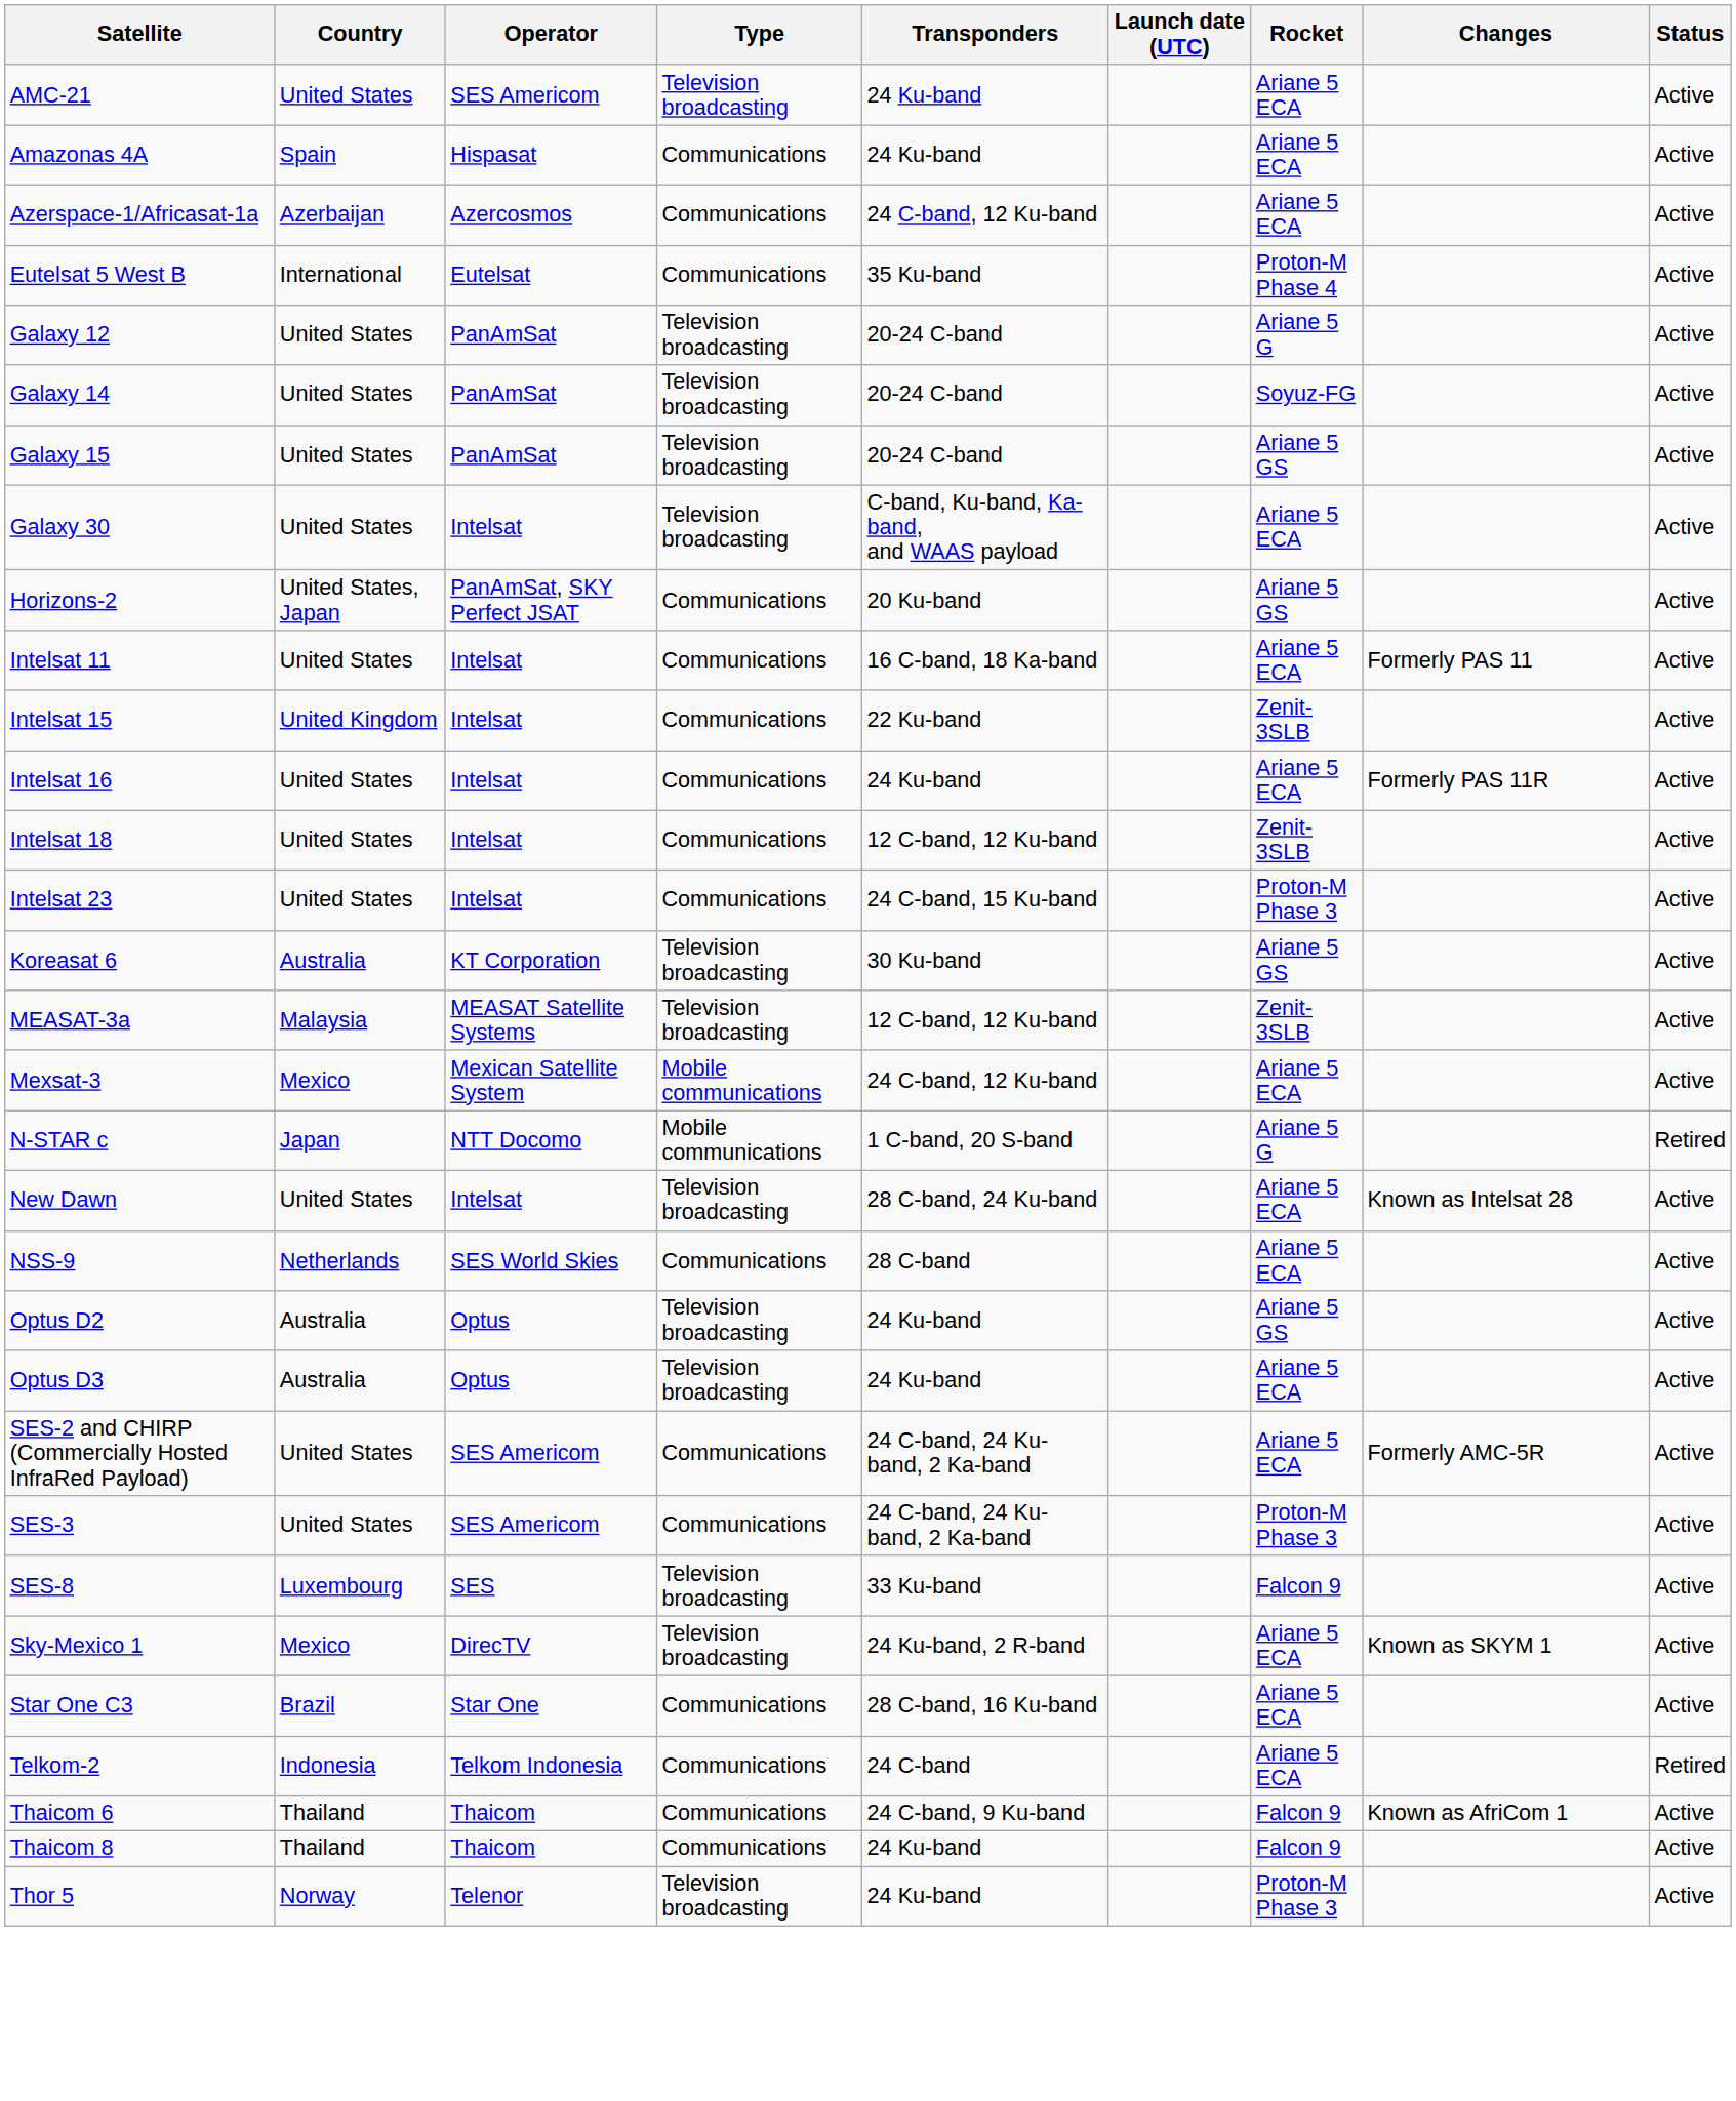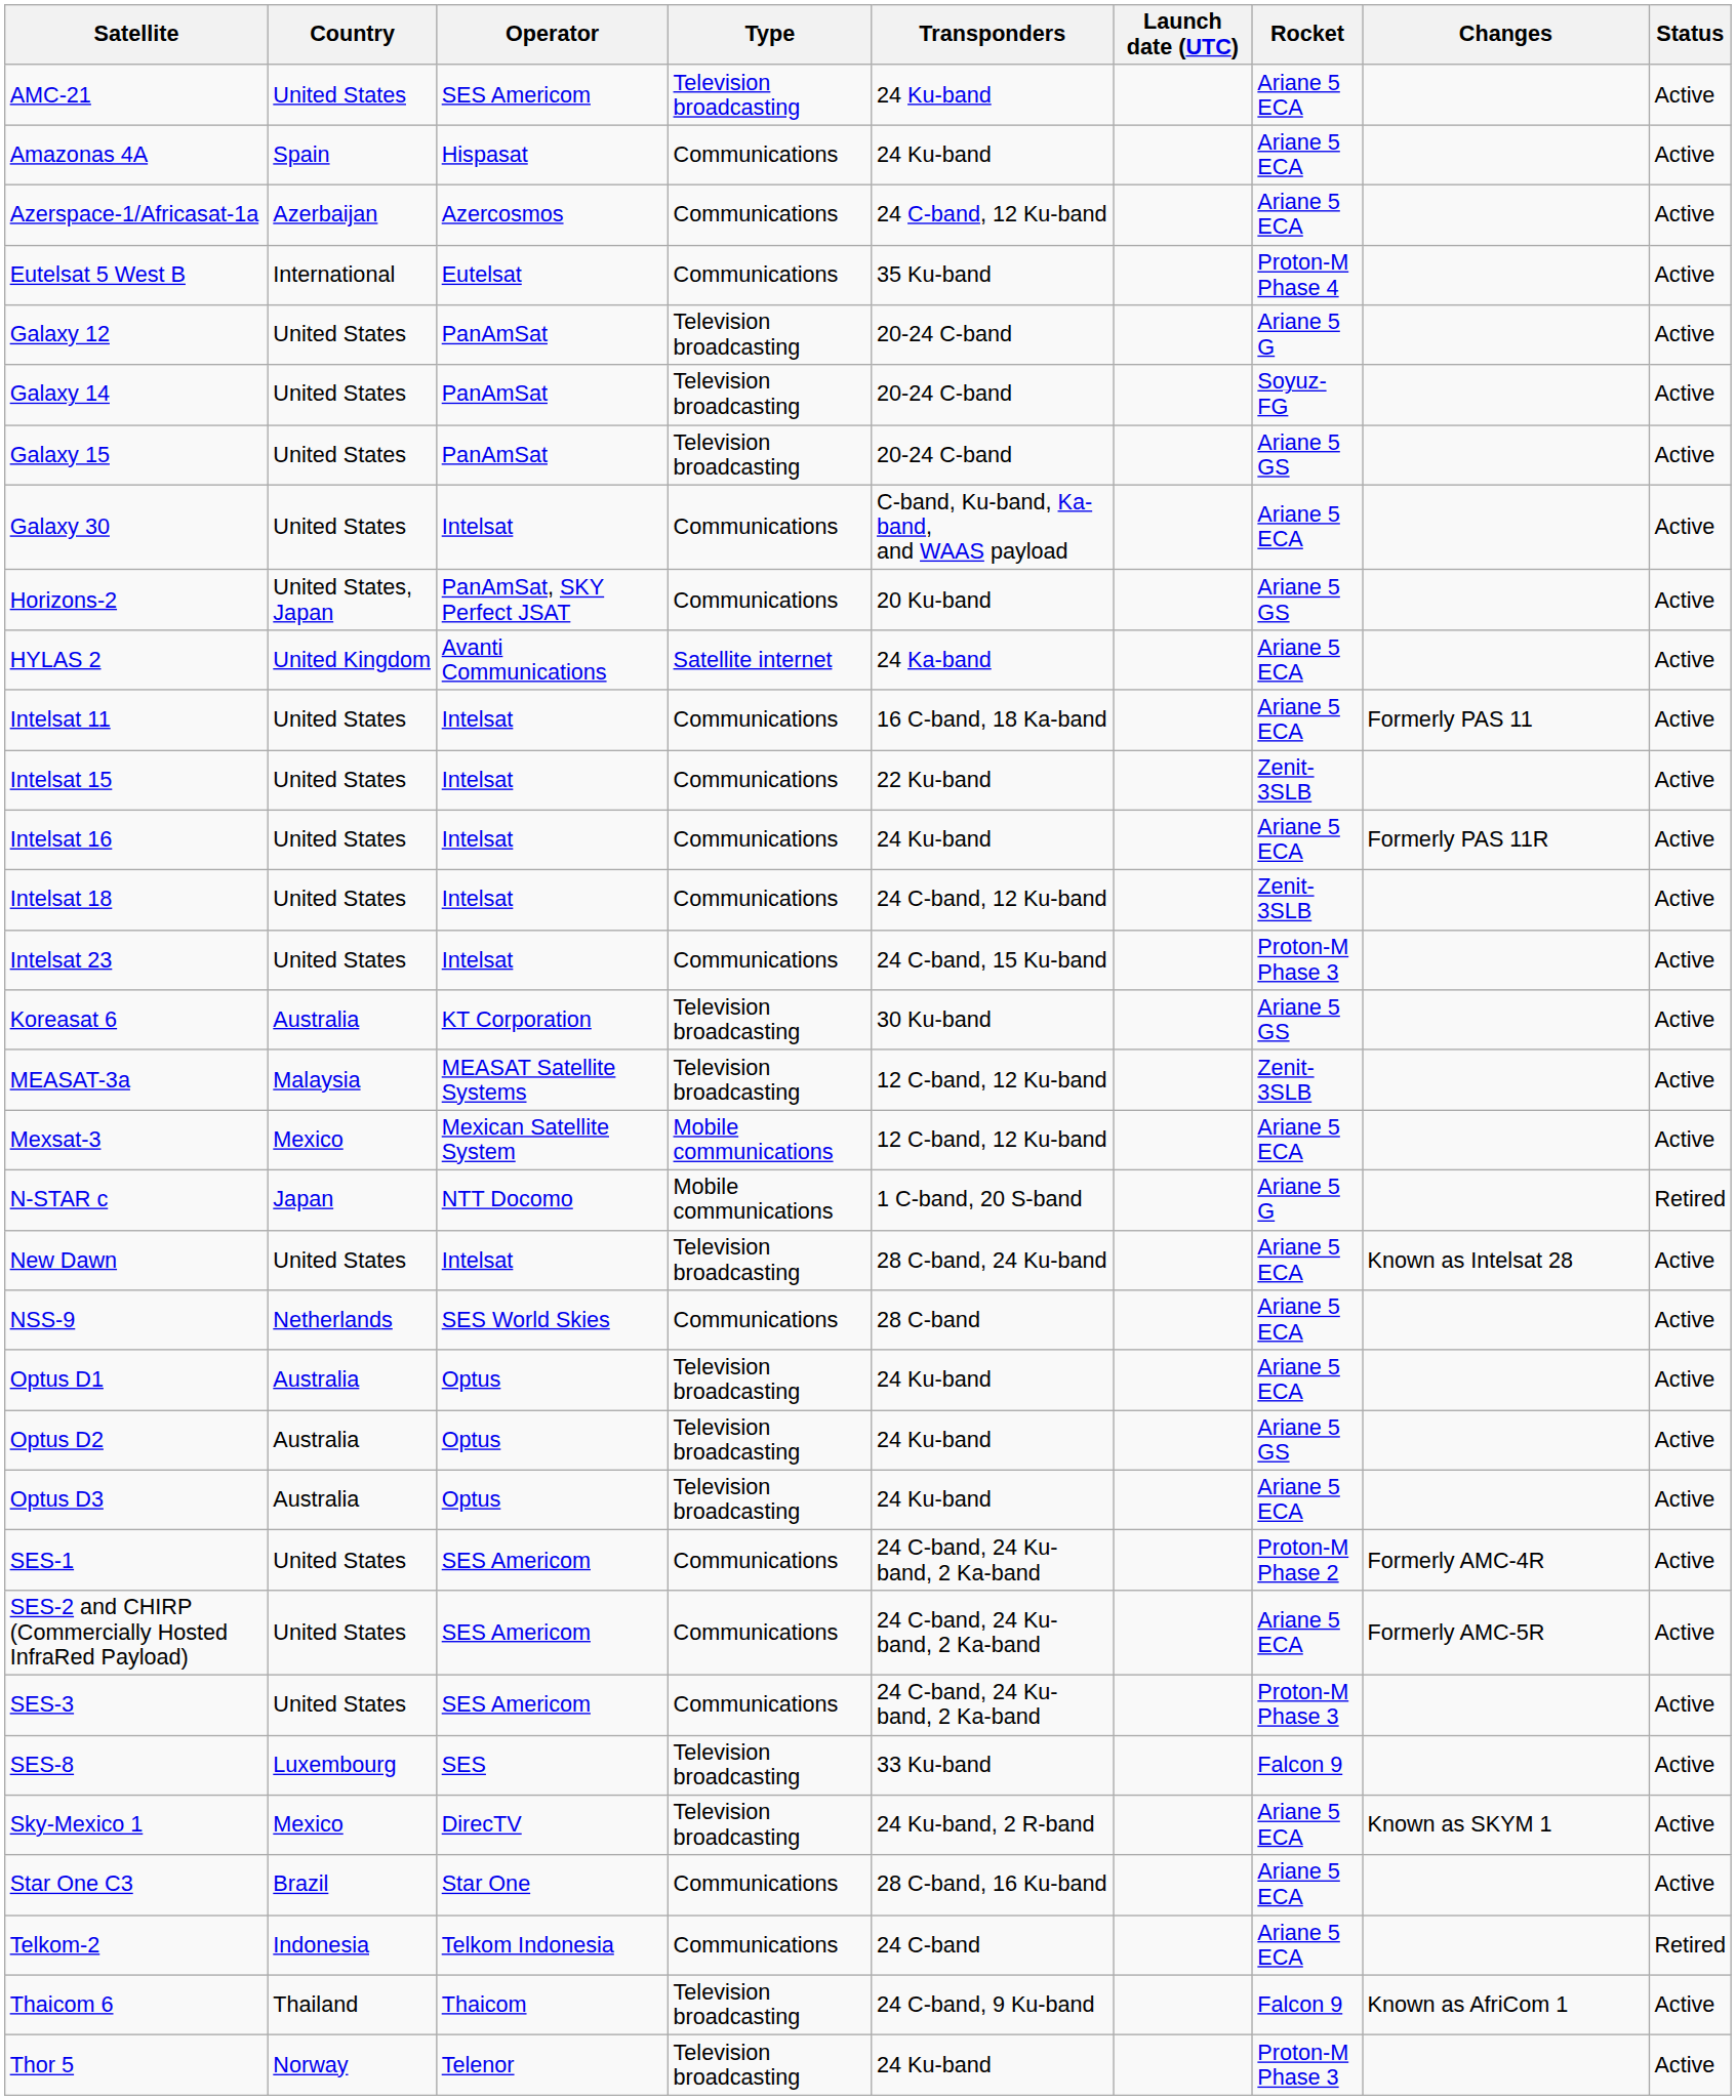Galaxy 30 | Type: Television broadcasting -> Communications
+ row: HYLAS 2 | United Kingdom | Avanti Communications | Satellite internet | 24 Ka-band | Ariane 5 ECA | Active
Intelsat 15 | Country: United Kingdom -> United States
Intelsat 18 | Transponders: 12 C-band, 12 Ku-band -> 24 C-band, 12 Ku-band
Mexsat-3 | Transponders: 24 C-band, 12 Ku-band -> 12 C-band, 12 Ku-band
+ row: Optus D1 | Australia | Optus | Television broadcasting | 24 Ku-band | Ariane 5 ECA | Active
+ row: SES-1 | United States | SES Americom | Communications | 24 C-band, 24 Ku-band, 2 Ka-band | Proton-M Phase 2 | Formerly AMC-4R | Active
Thaicom 6 | Type: Communications -> Television broadcasting
- row: Thaicom 8 | Thailand | Thaicom | Communications | 24 Ku-band | Falcon 9 | Active
